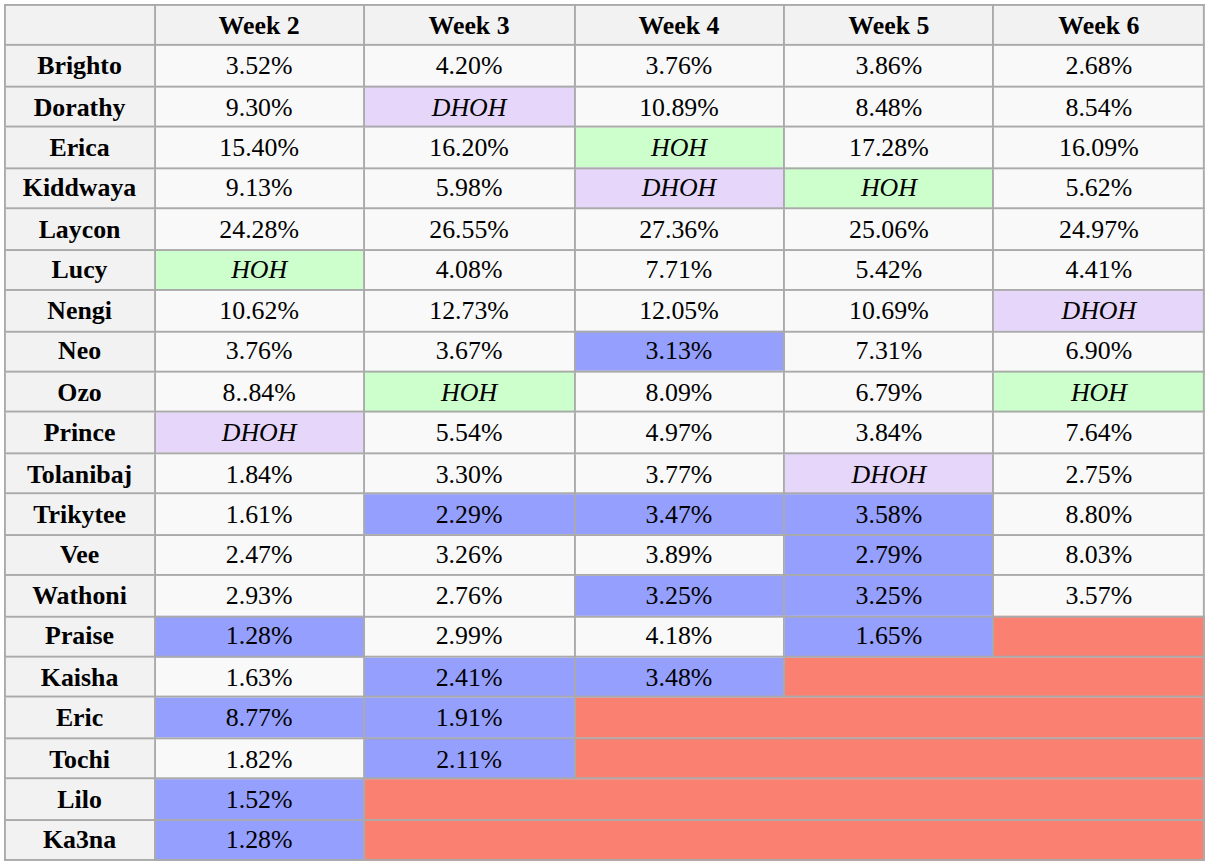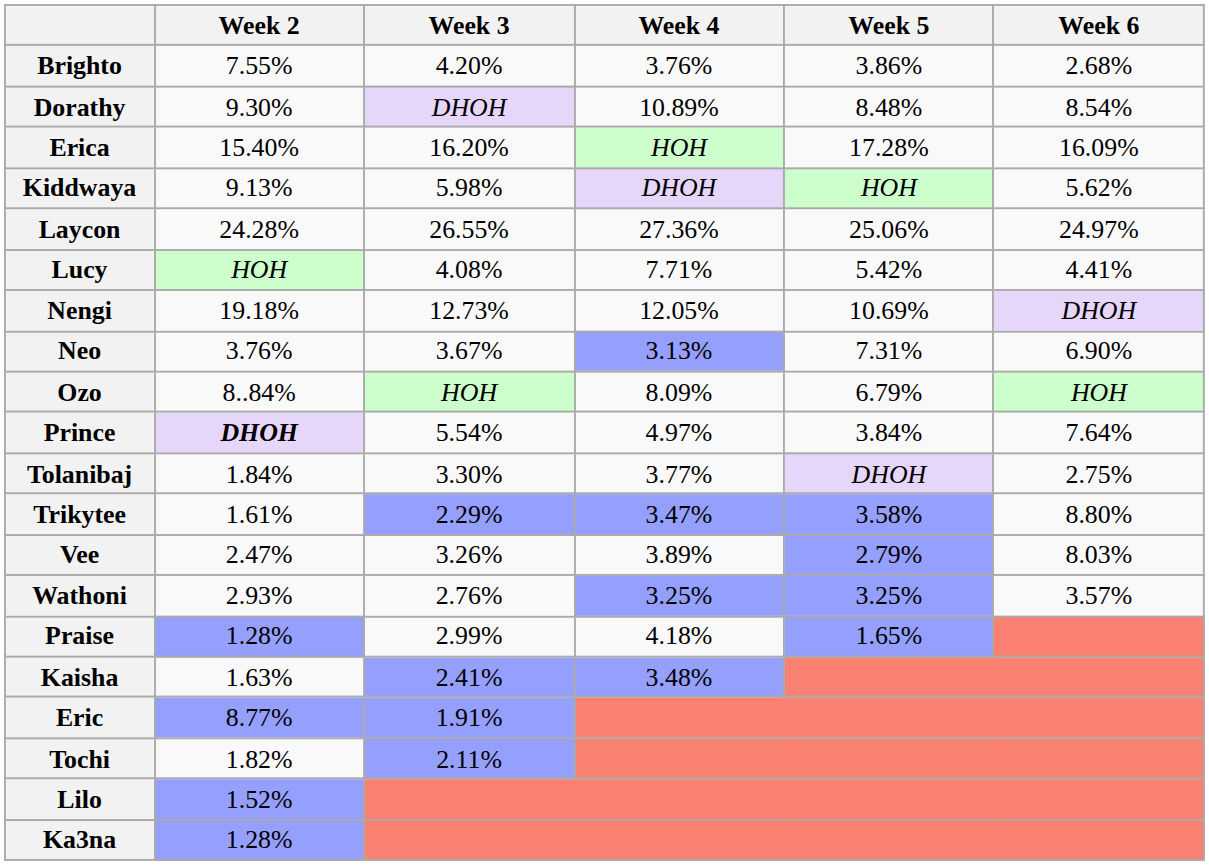Brighto | Week 2: 3.52% -> 7.55%
Nengi | Week 2: 10.62% -> 19.18%
Prince | Week 2: normal -> bold
